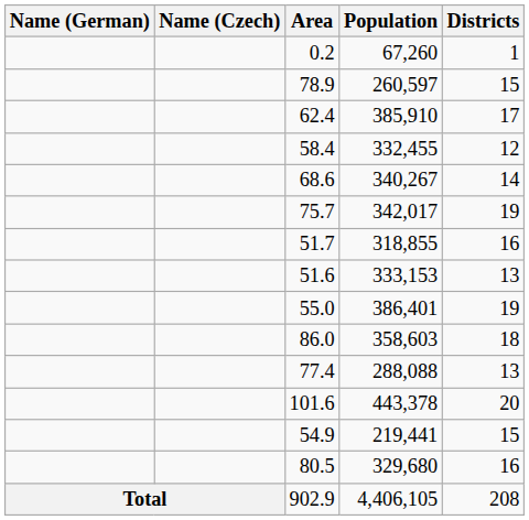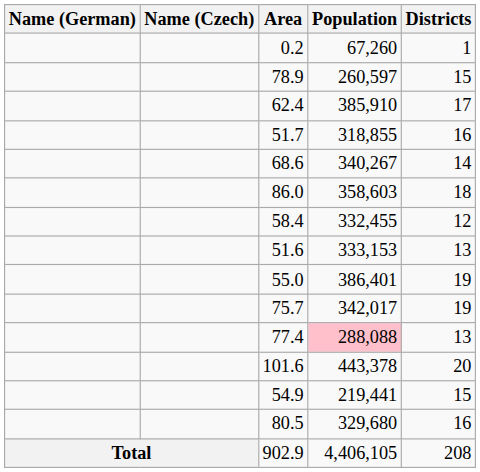rows swapped: 58.4 <-> 51.7
rows swapped: 75.7 <-> 86.0
77.4 | Population: no background -> pink background
